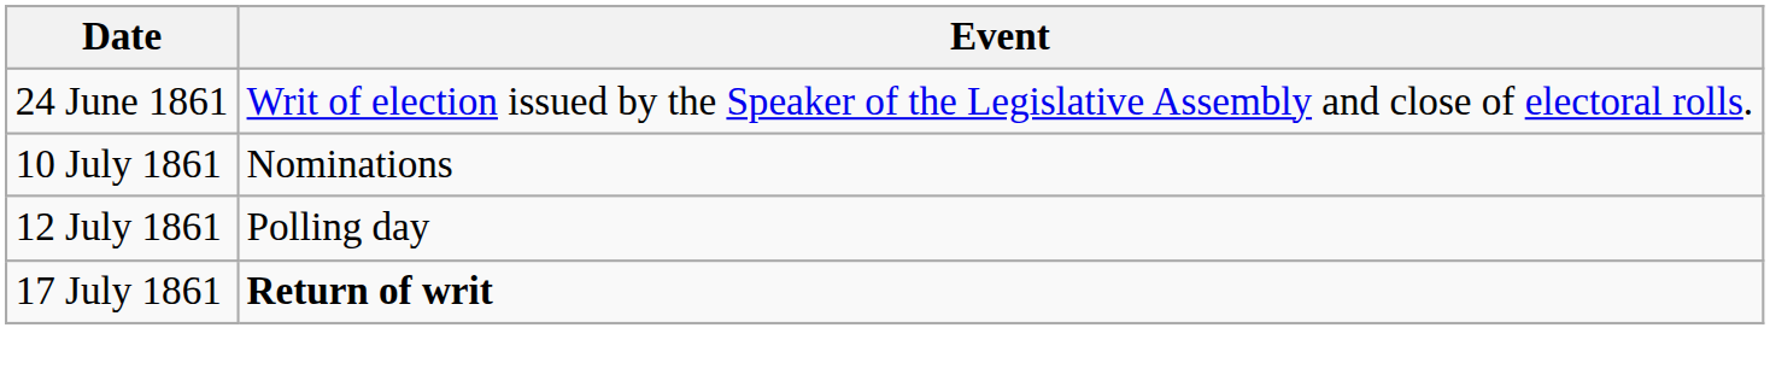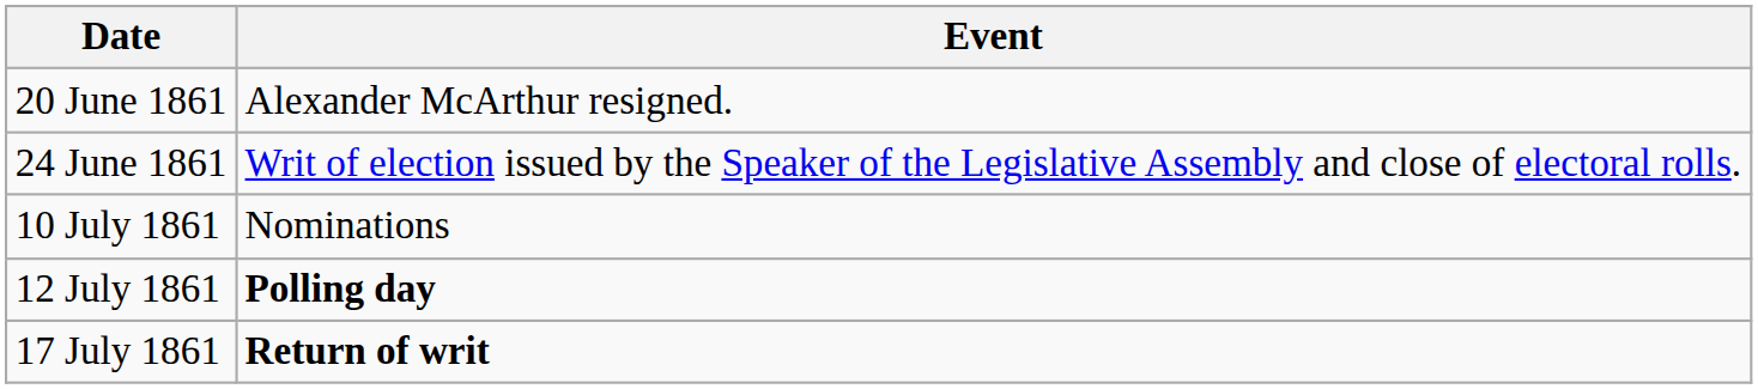+ row: 20 June 1861 | Alexander McArthur resigned.
12 July 1861 | Event: normal -> bold
